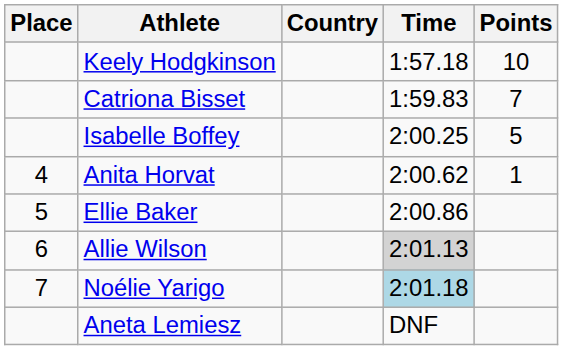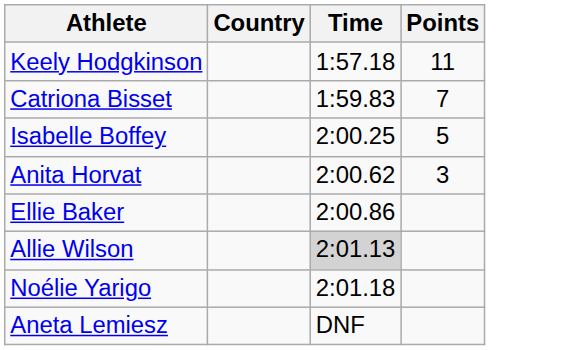- column: Place | 4 | 5 | 6 | 7
Keely Hodgkinson | Points: 10 -> 11
Anita Horvat | Points: 1 -> 3
Noélie Yarigo | Time: lightblue background -> no background
